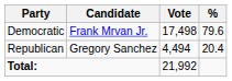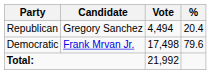rows swapped: Democratic <-> Republican
